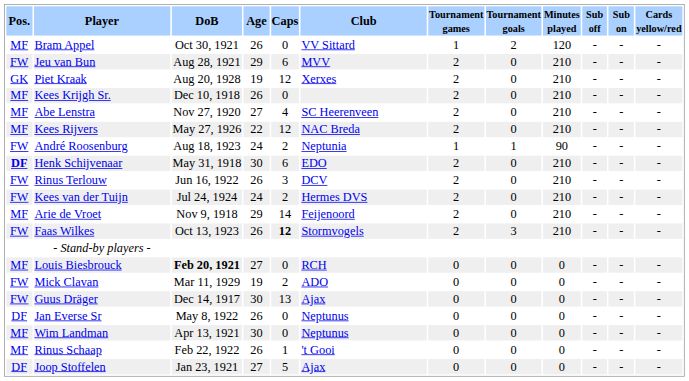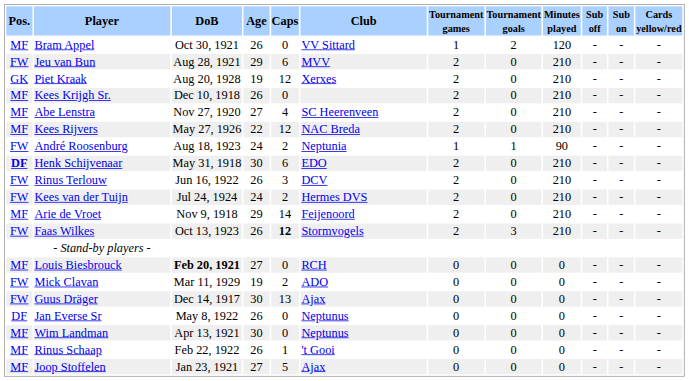Joop Stoffelen | Pos.: DF -> MF
